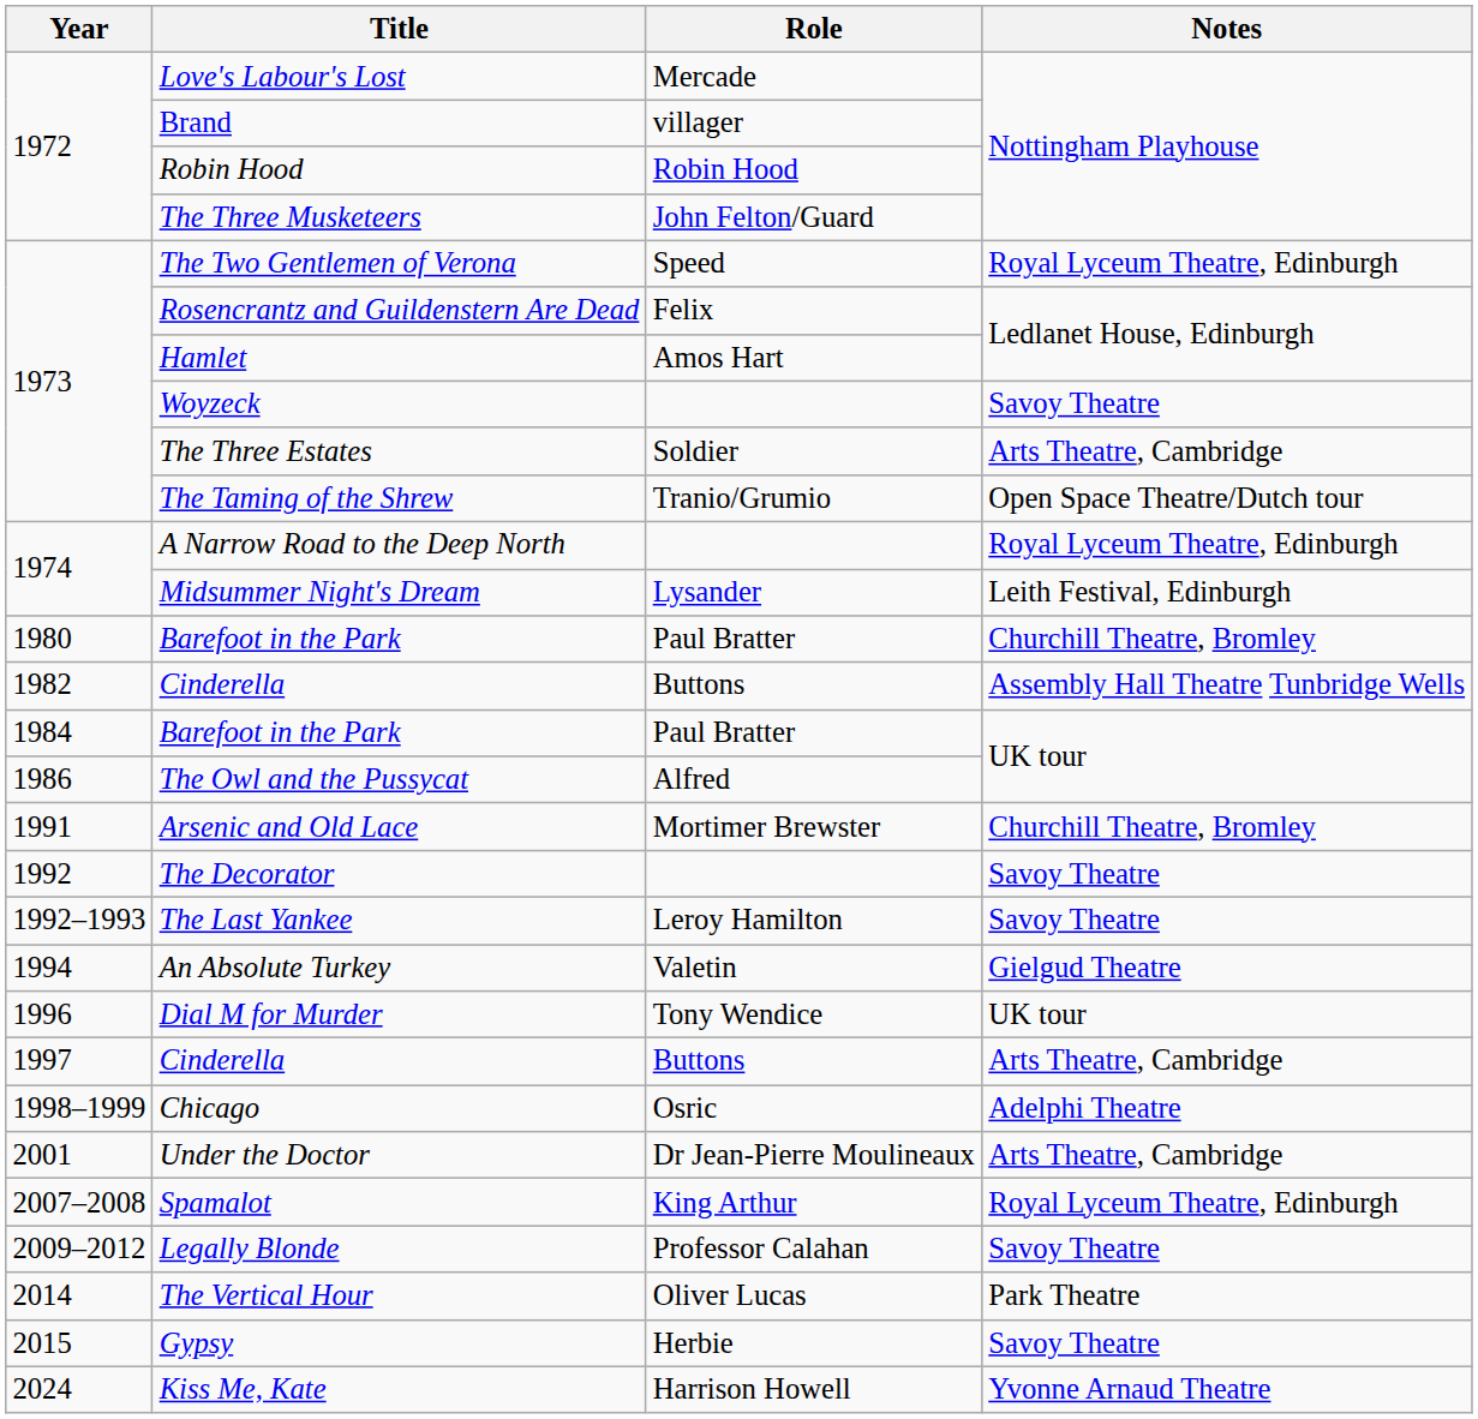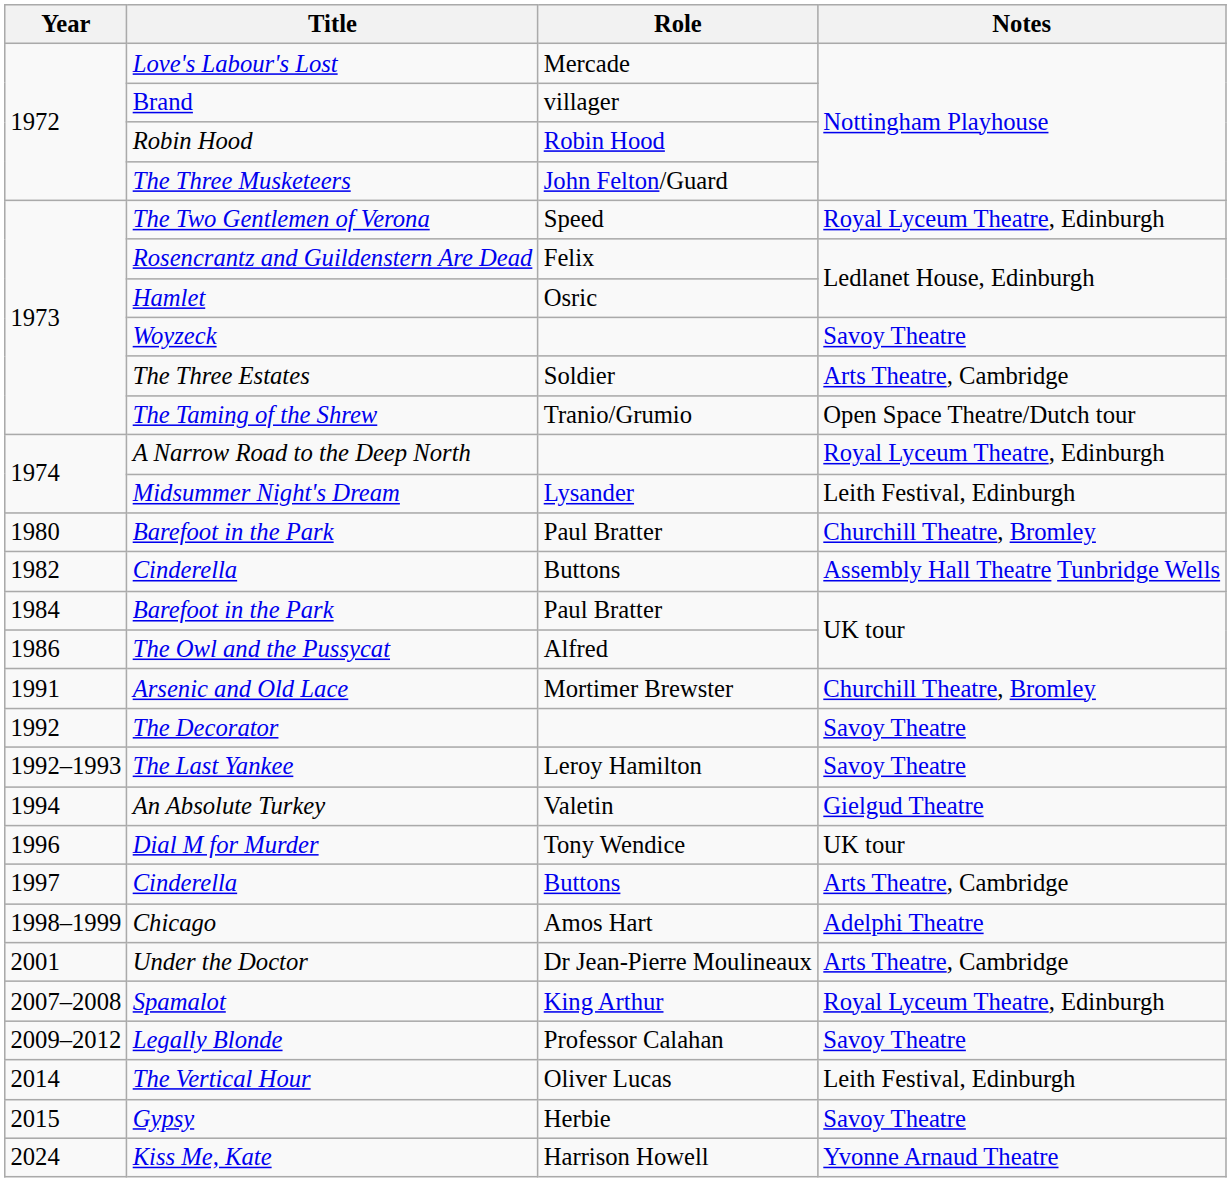Hamlet | Role: Amos Hart -> Osric
Chicago | Role: Osric -> Amos Hart
The Vertical Hour | Notes: Park Theatre -> Leith Festival, Edinburgh
